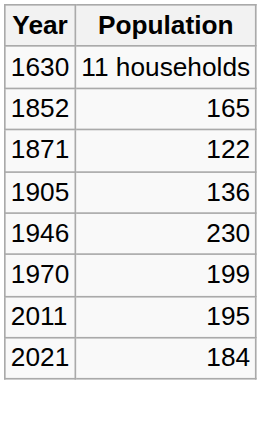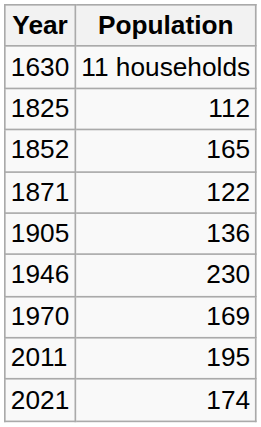+ row: 1825 | 112
1970 | Population: 199 -> 169
2021 | Population: 184 -> 174
